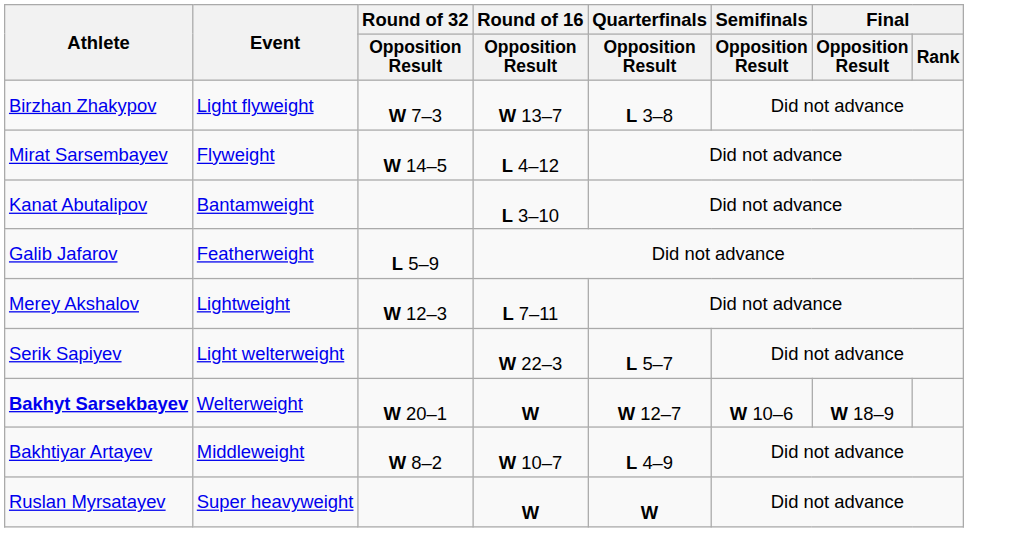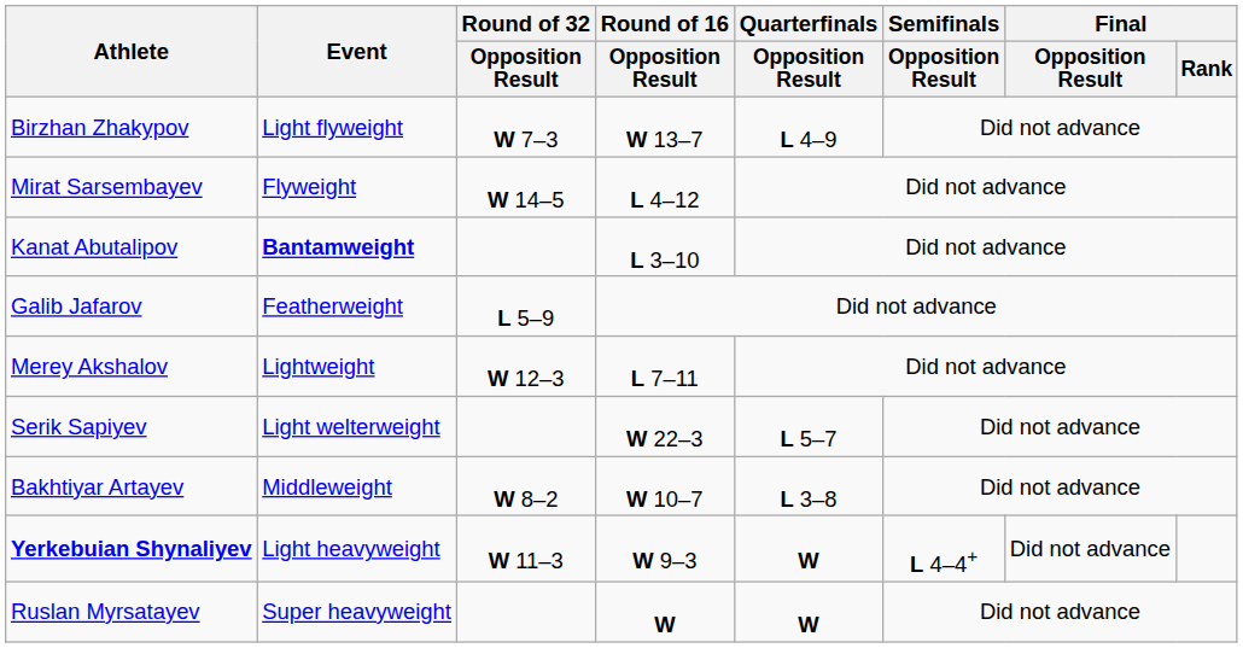Birzhan Zhakypov | Quarterfinals / Opposition Result: L 3–8 -> L 4–9
Kanat Abutalipov | Event: normal -> bold
- row: Bakhyt Sarsekbayev | Welterweight | W 20–1 | W | W 12–7 | W 10–6 | W 18–9
Bakhtiyar Artayev | Quarterfinals / Opposition Result: L 4–9 -> L 3–8
+ row: Yerkebuian Shynaliyev | Light heavyweight | W 11–3 | W 9–3 | W | L 4–4+ | Did not advance
